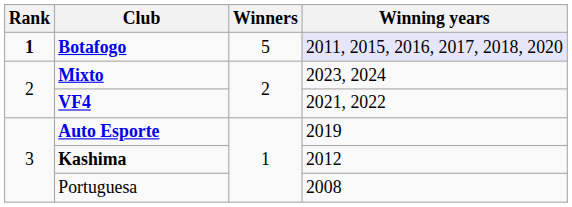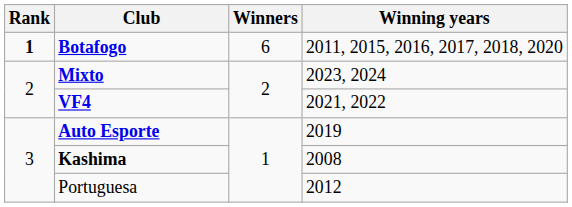Botafogo | Winners: 5 -> 6
Botafogo | Winning years: lavender background -> no background
Kashima | Winning years: 2012 -> 2008
Portuguesa | Winning years: 2008 -> 2012
